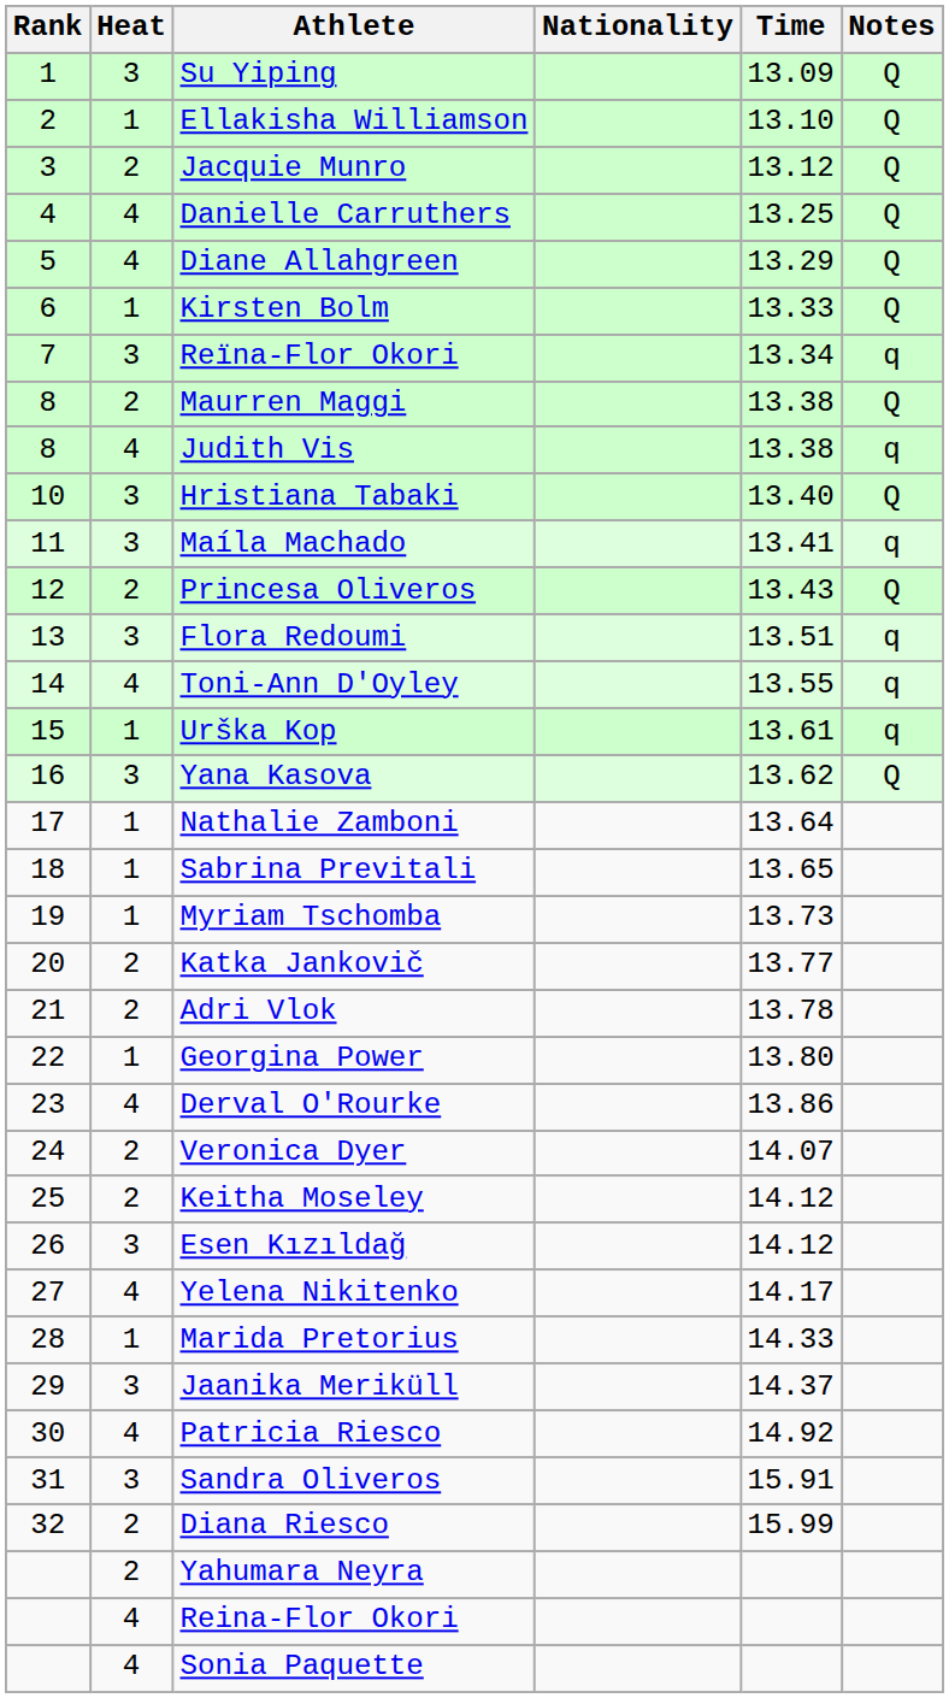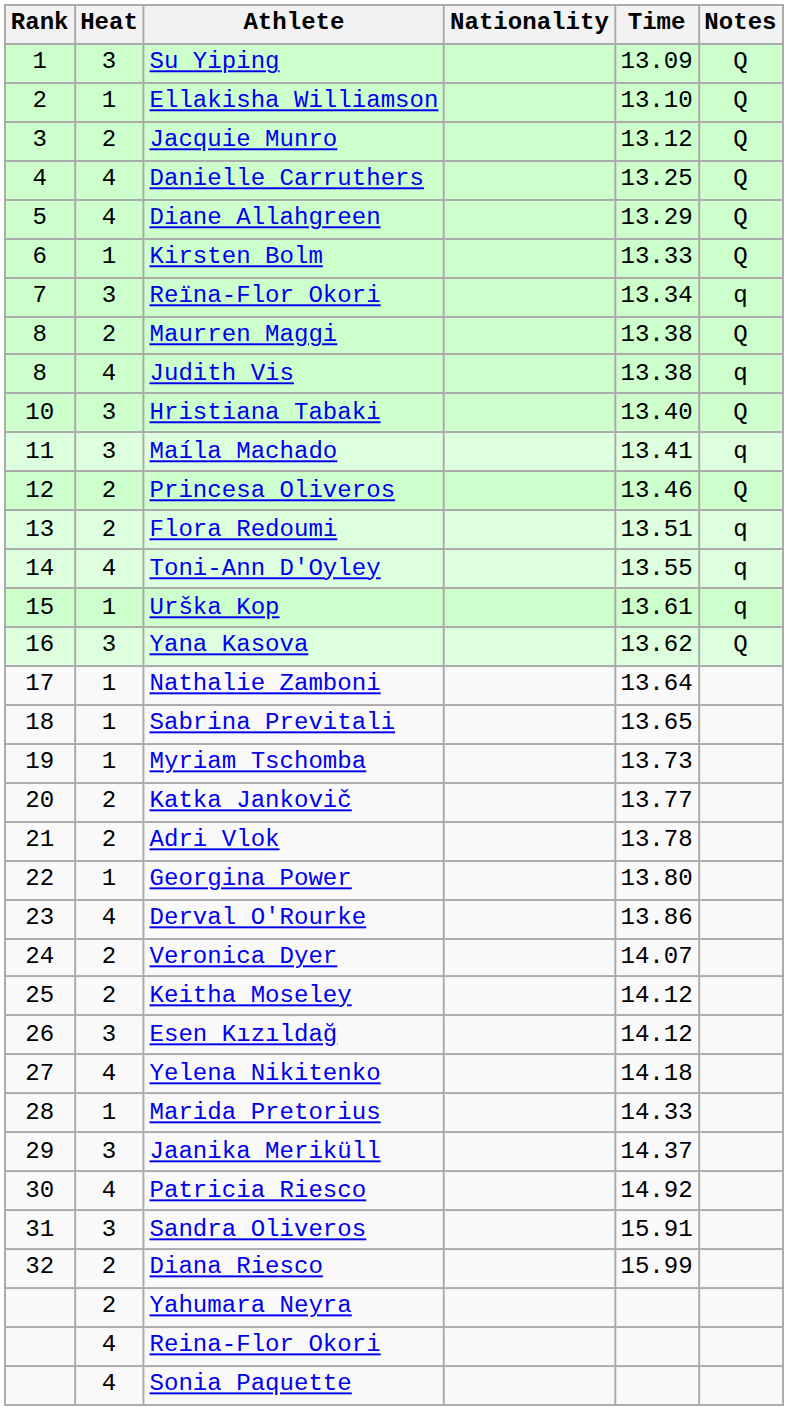Princesa Oliveros | Time: 13.43 -> 13.46
Flora Redoumi | Heat: 3 -> 2
Yelena Nikitenko | Time: 14.17 -> 14.18
